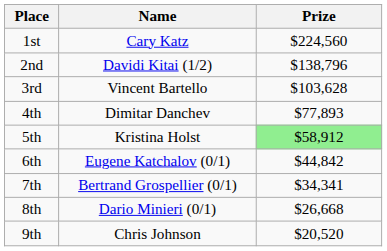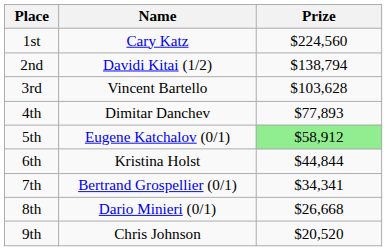2nd | Prize: $138,796 -> $138,794
5th | Name: Kristina Holst -> Eugene Katchalov (0/1)
6th | Name: Eugene Katchalov (0/1) -> Kristina Holst
6th | Prize: $44,842 -> $44,844
